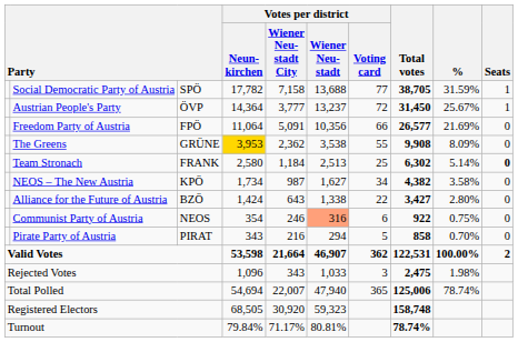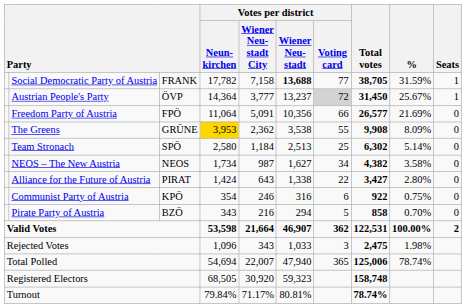Social Democratic Party of Austria | column 3: SPÖ -> FRANK
Social Democratic Party of Austria | Votes per district / Wiener Neu- stadt: normal -> bold
Austrian People's Party | Votes per district / Voting card: no background -> lightgrey background
Team Stronach | column 3: FRANK -> SPÖ
Team Stronach | Seats: bold -> normal
NEOS – The New Austria | column 3: KPÖ -> NEOS
Alliance for the Future of Austria | column 3: BZÖ -> PIRAT
Communist Party of Austria | column 3: NEOS -> KPÖ
Communist Party of Austria | Votes per district / Wiener Neu- stadt: lightsalmon background -> no background
Pirate Party of Austria | column 3: PIRAT -> BZÖ
